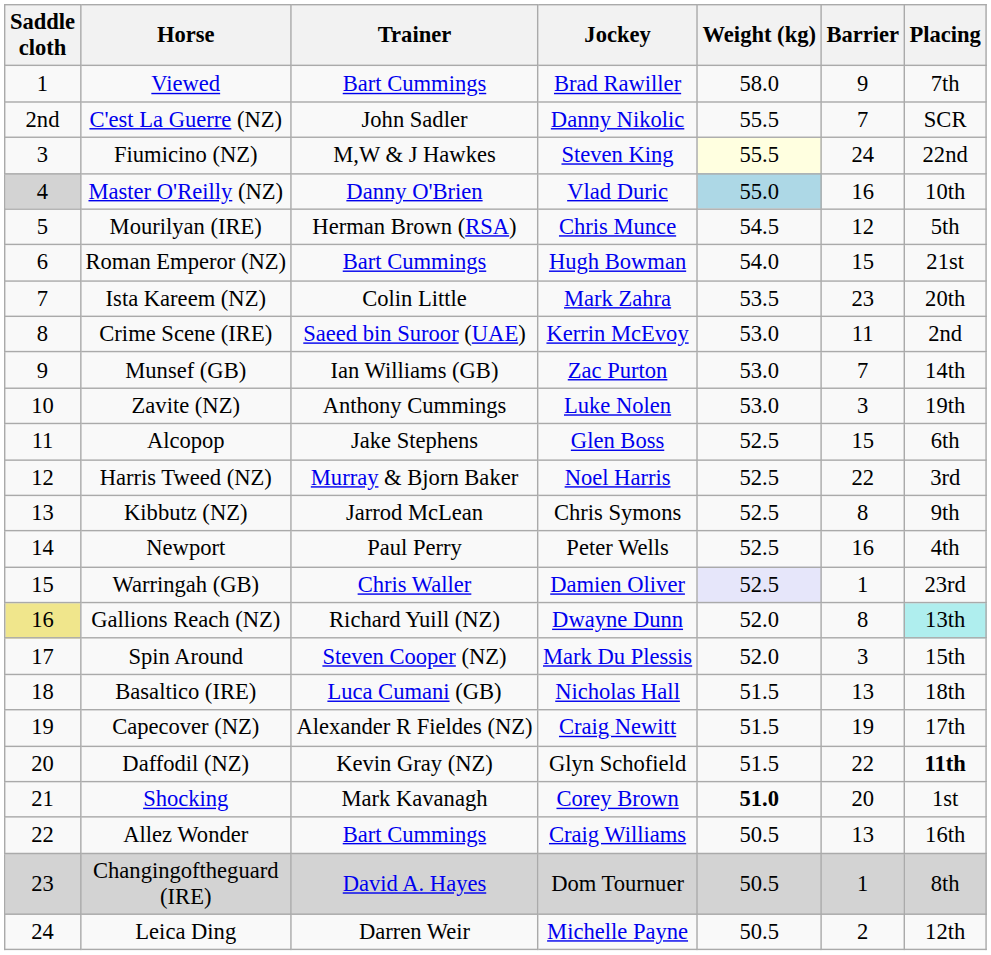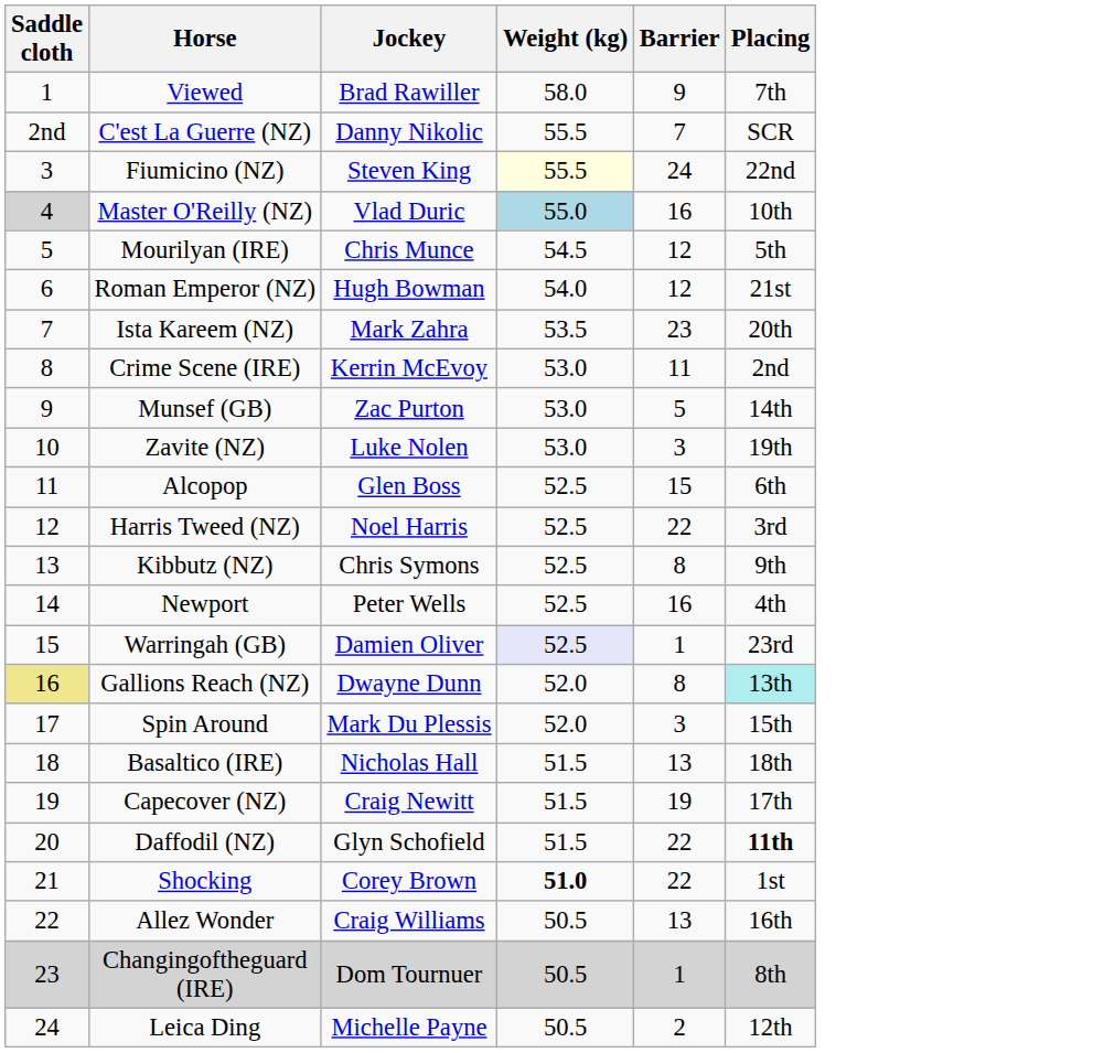- column: Trainer | Bart Cummings | John Sadler | M,W & J Hawkes | Danny O'Brien | Herman Brown (RSA) | Bart Cummings | Colin Little | Saeed bin Suroor (UAE) | Ian Williams (GB) | Anthony Cummings | Jake Stephens | Murray & Bjorn Baker | Jarrod McLean | Paul Perry | Chris Waller | Richard Yuill (NZ) | Steven Cooper (NZ) | Luca Cumani (GB) | Alexander R Fieldes (NZ) | Kevin Gray (NZ) | Mark Kavanagh | Bart Cummings | David A. Hayes | Darren Weir
Roman Emperor (NZ) | Barrier: 15 -> 12
Munsef (GB) | Barrier: 7 -> 5
Shocking | Barrier: 20 -> 22
